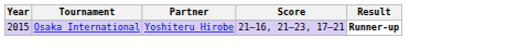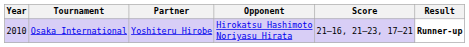+ column: Opponent | Hirokatsu Hashimoto Noriyasu Hirata
Osaka International | Year: 2015 -> 2010
